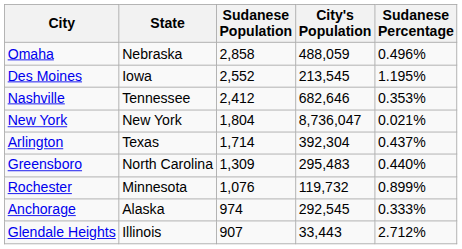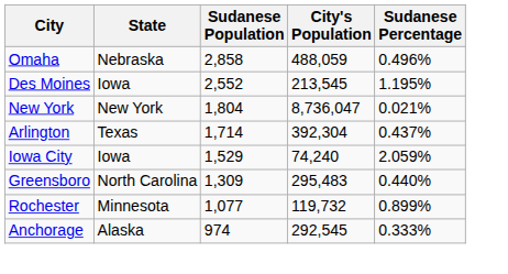- row: Nashville | Tennessee | 2,412 | 682,646 | 0.353%
+ row: Iowa City | Iowa | 1,529 | 74,240 | 2.059%
Rochester | Sudanese Population: 1,076 -> 1,077
- row: Glendale Heights | Illinois | 907 | 33,443 | 2.712%
